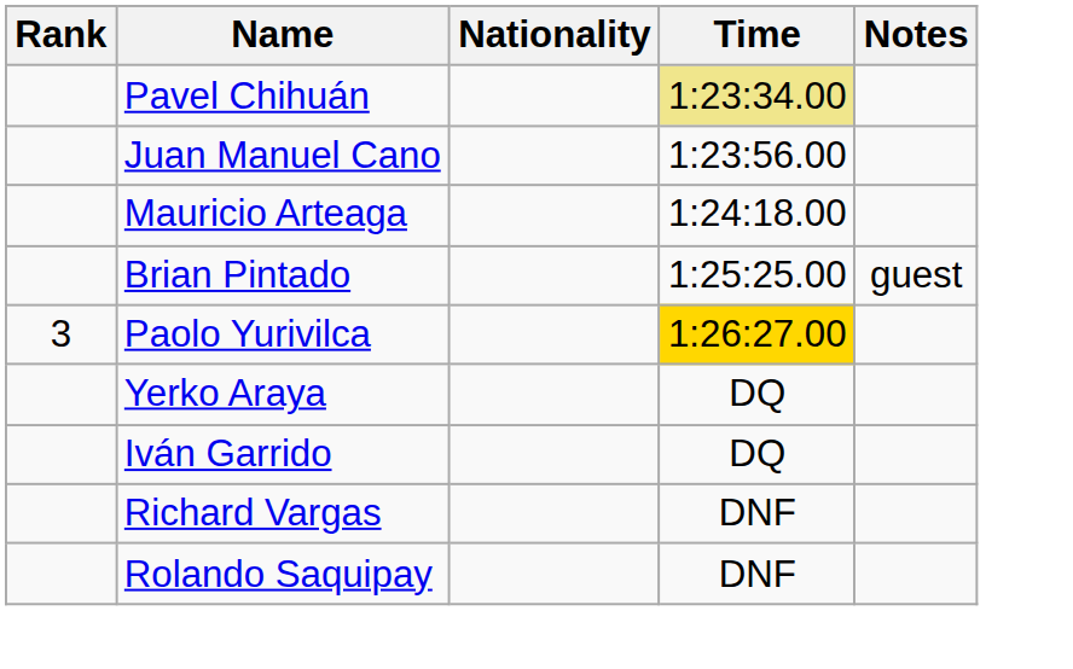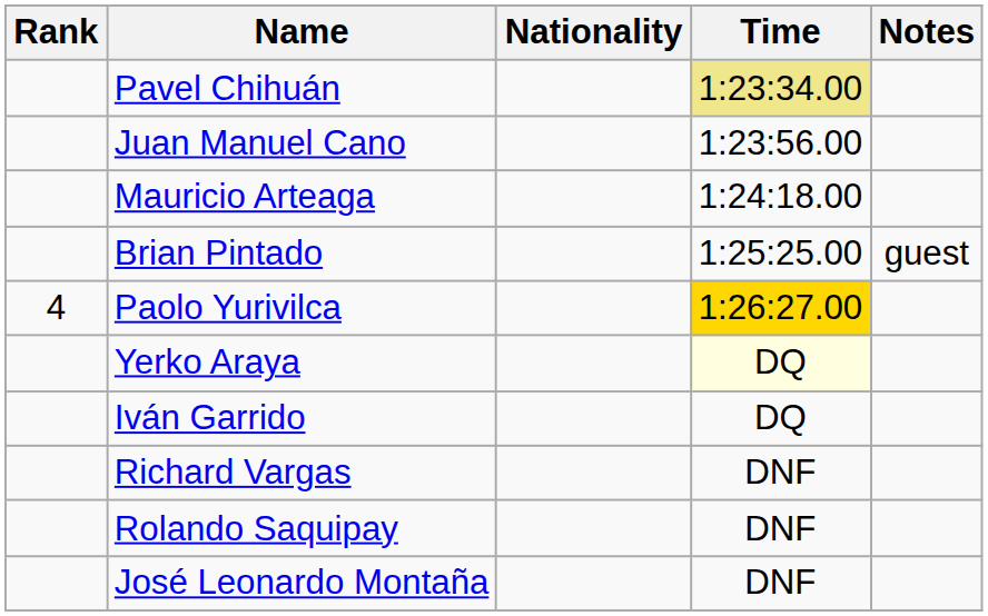Paolo Yurivilca | Rank: 3 -> 4
Yerko Araya | Time: no background -> lightyellow background
+ row: José Leonardo Montaña | DNF
